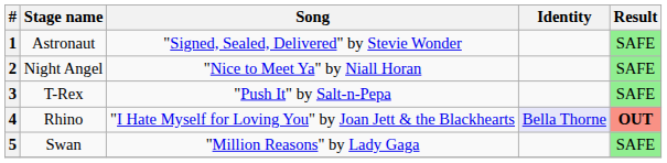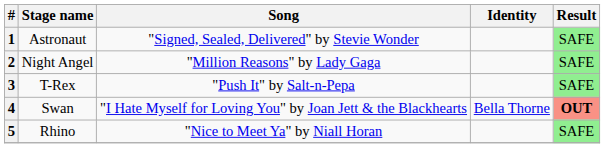2 | Song: "Nice to Meet Ya" by Niall Horan -> "Million Reasons" by Lady Gaga
4 | Stage name: Rhino -> Swan
4 | Identity: lavender background -> no background
5 | Stage name: Swan -> Rhino
5 | Song: "Million Reasons" by Lady Gaga -> "Nice to Meet Ya" by Niall Horan
